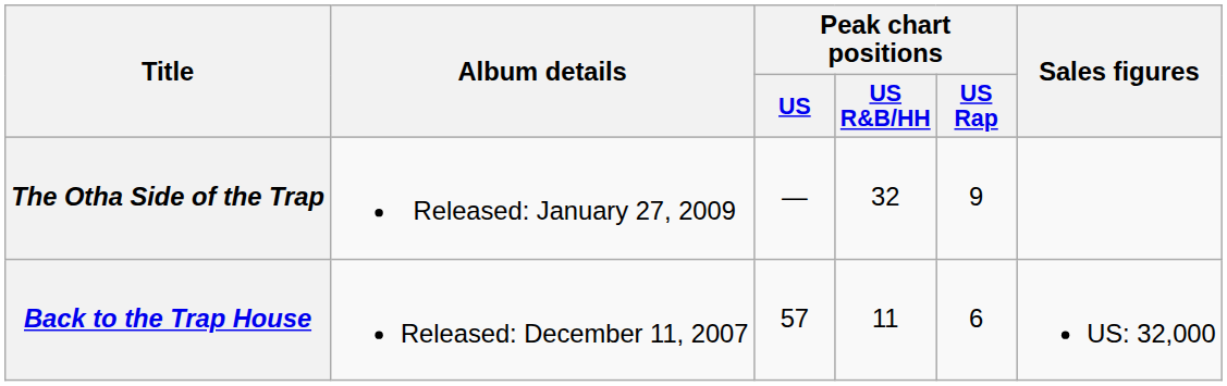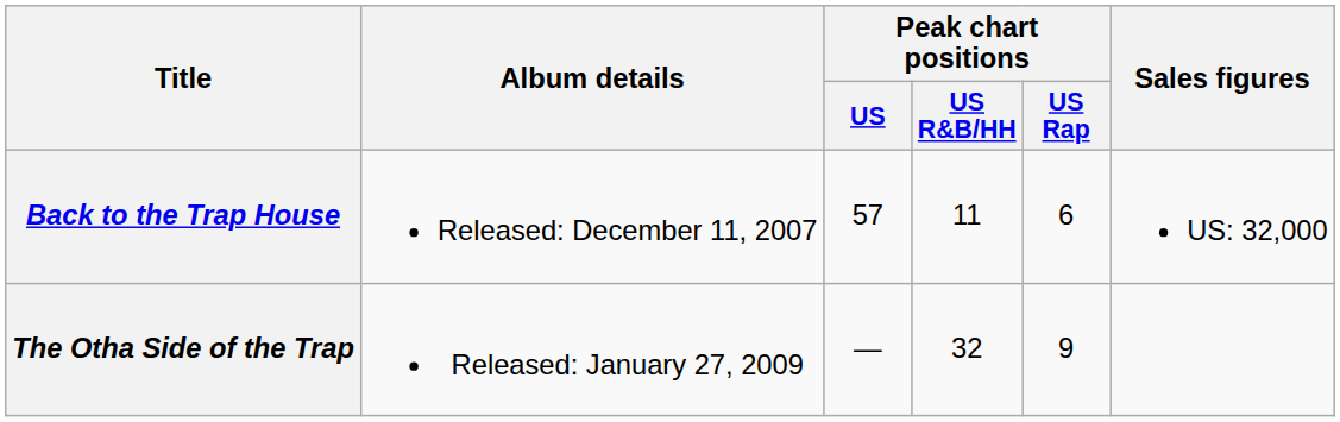rows swapped: Back to the Trap House <-> The Otha Side of the Trap
